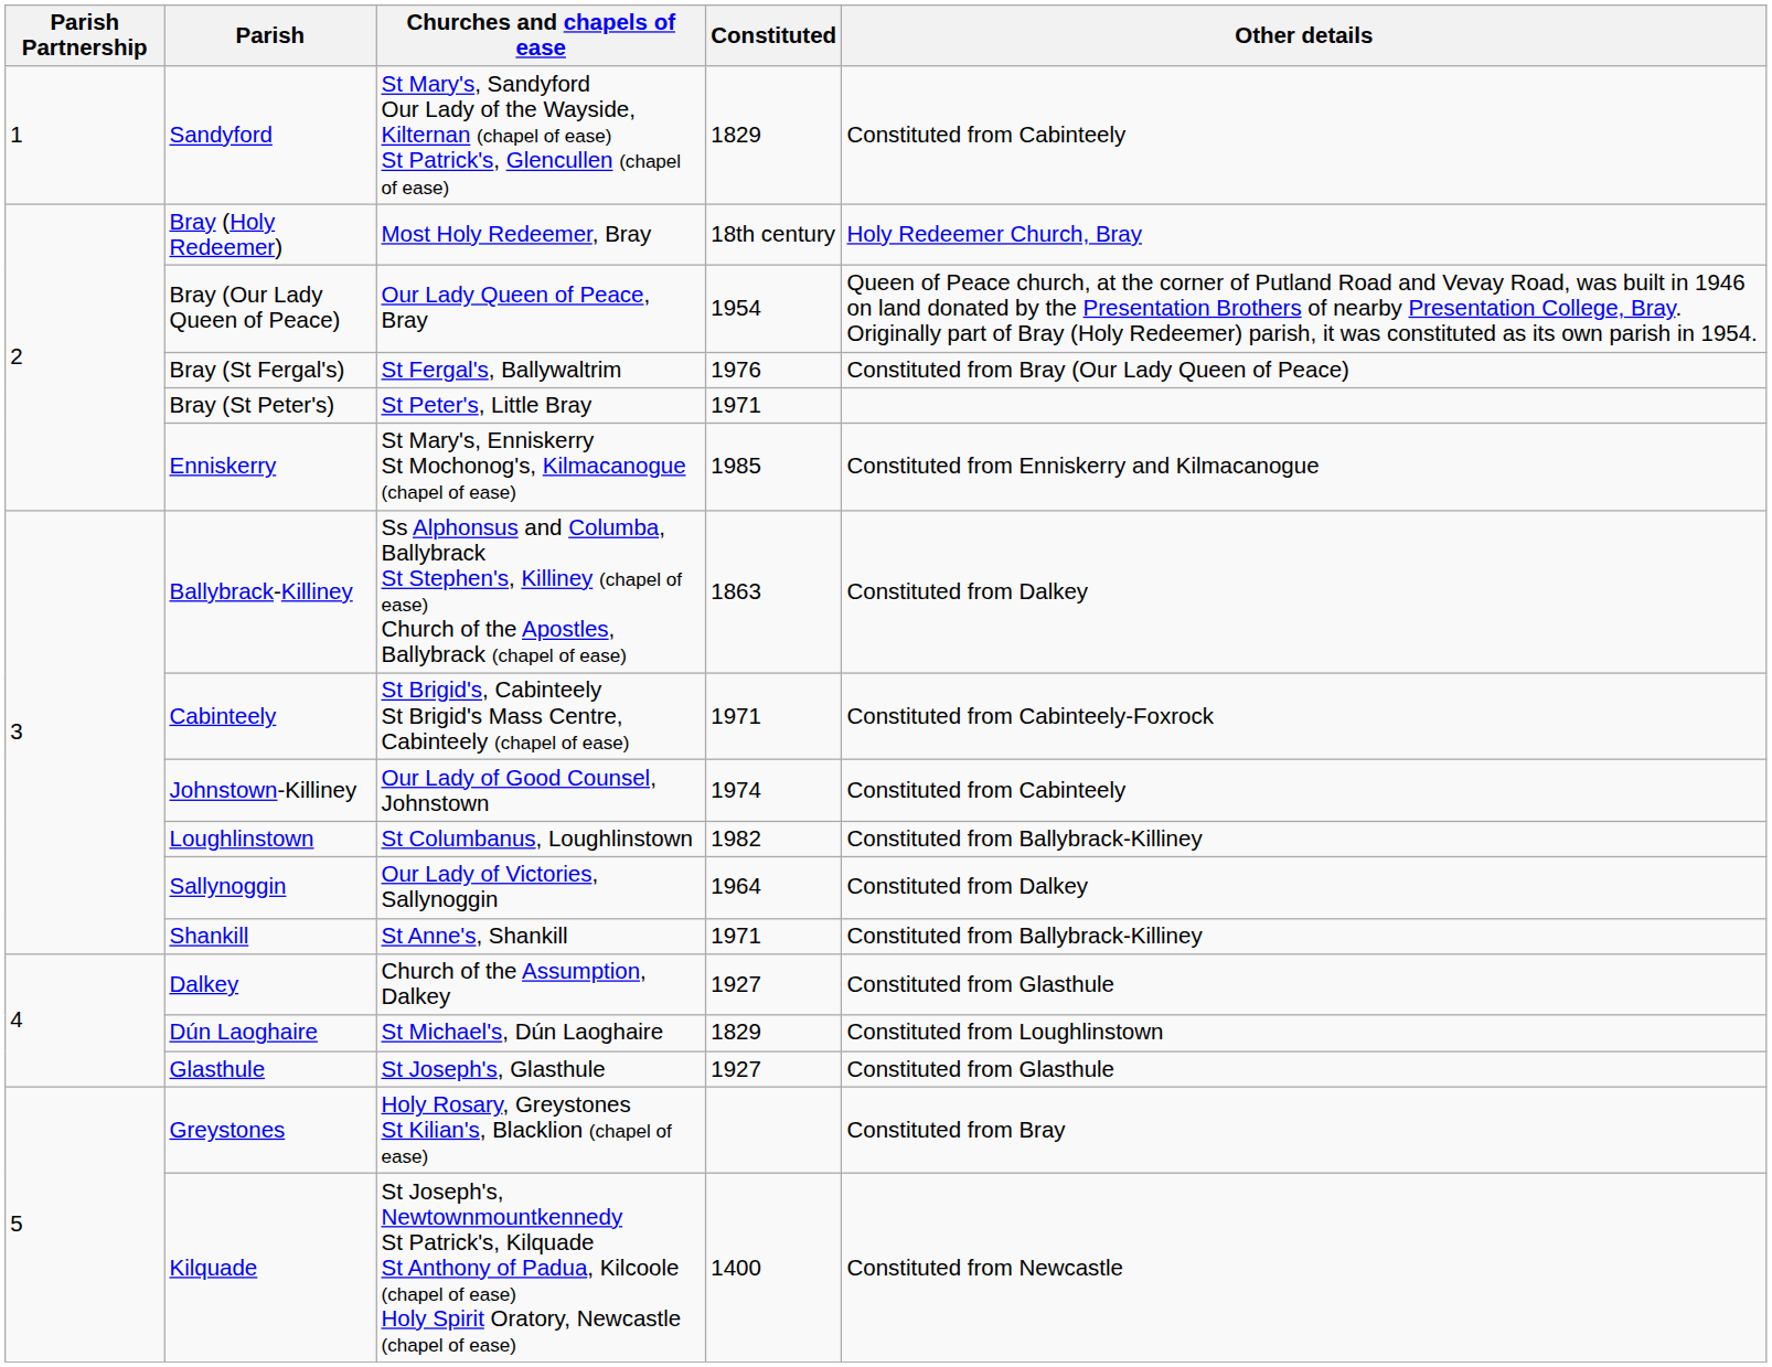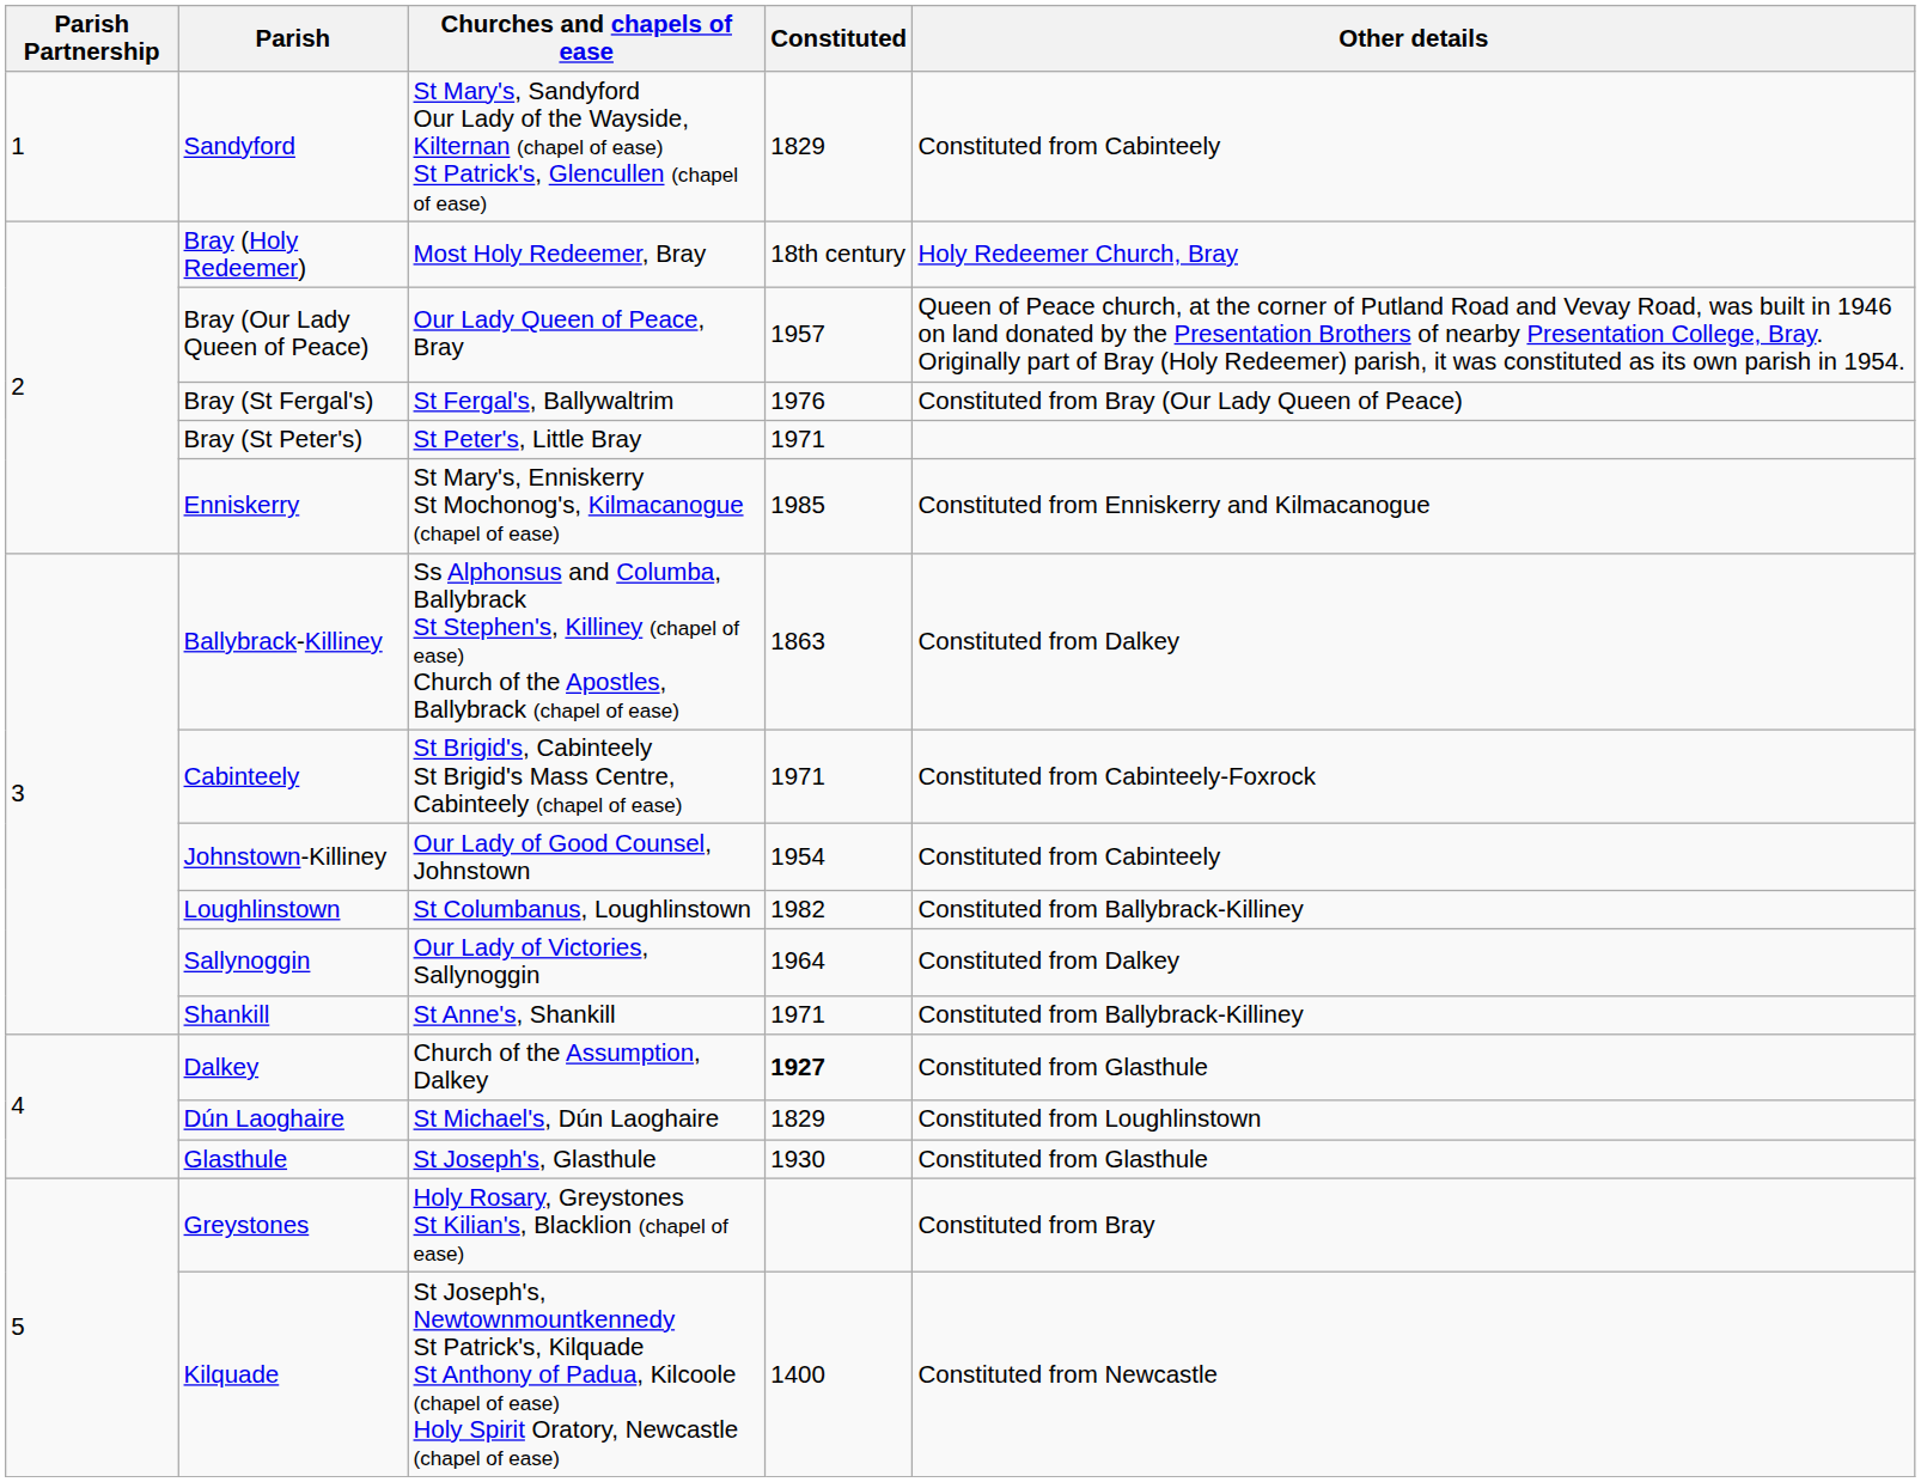Bray (Our Lady Queen of Peace) | Constituted: 1954 -> 1957
Johnstown-Killiney | Constituted: 1974 -> 1954
Dalkey | Constituted: normal -> bold
Glasthule | Constituted: 1927 -> 1930
